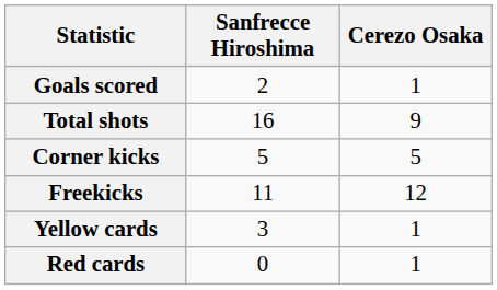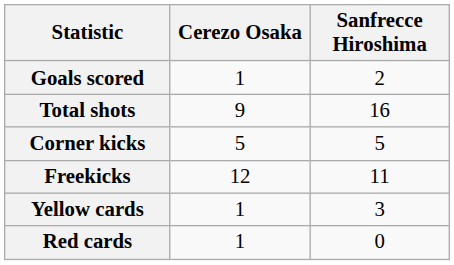columns swapped: Cerezo Osaka <-> Sanfrecce Hiroshima
